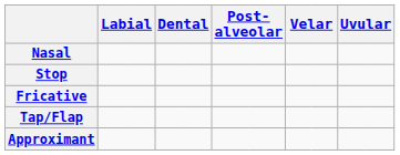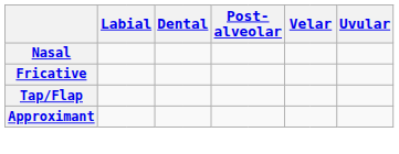- row: Stop
